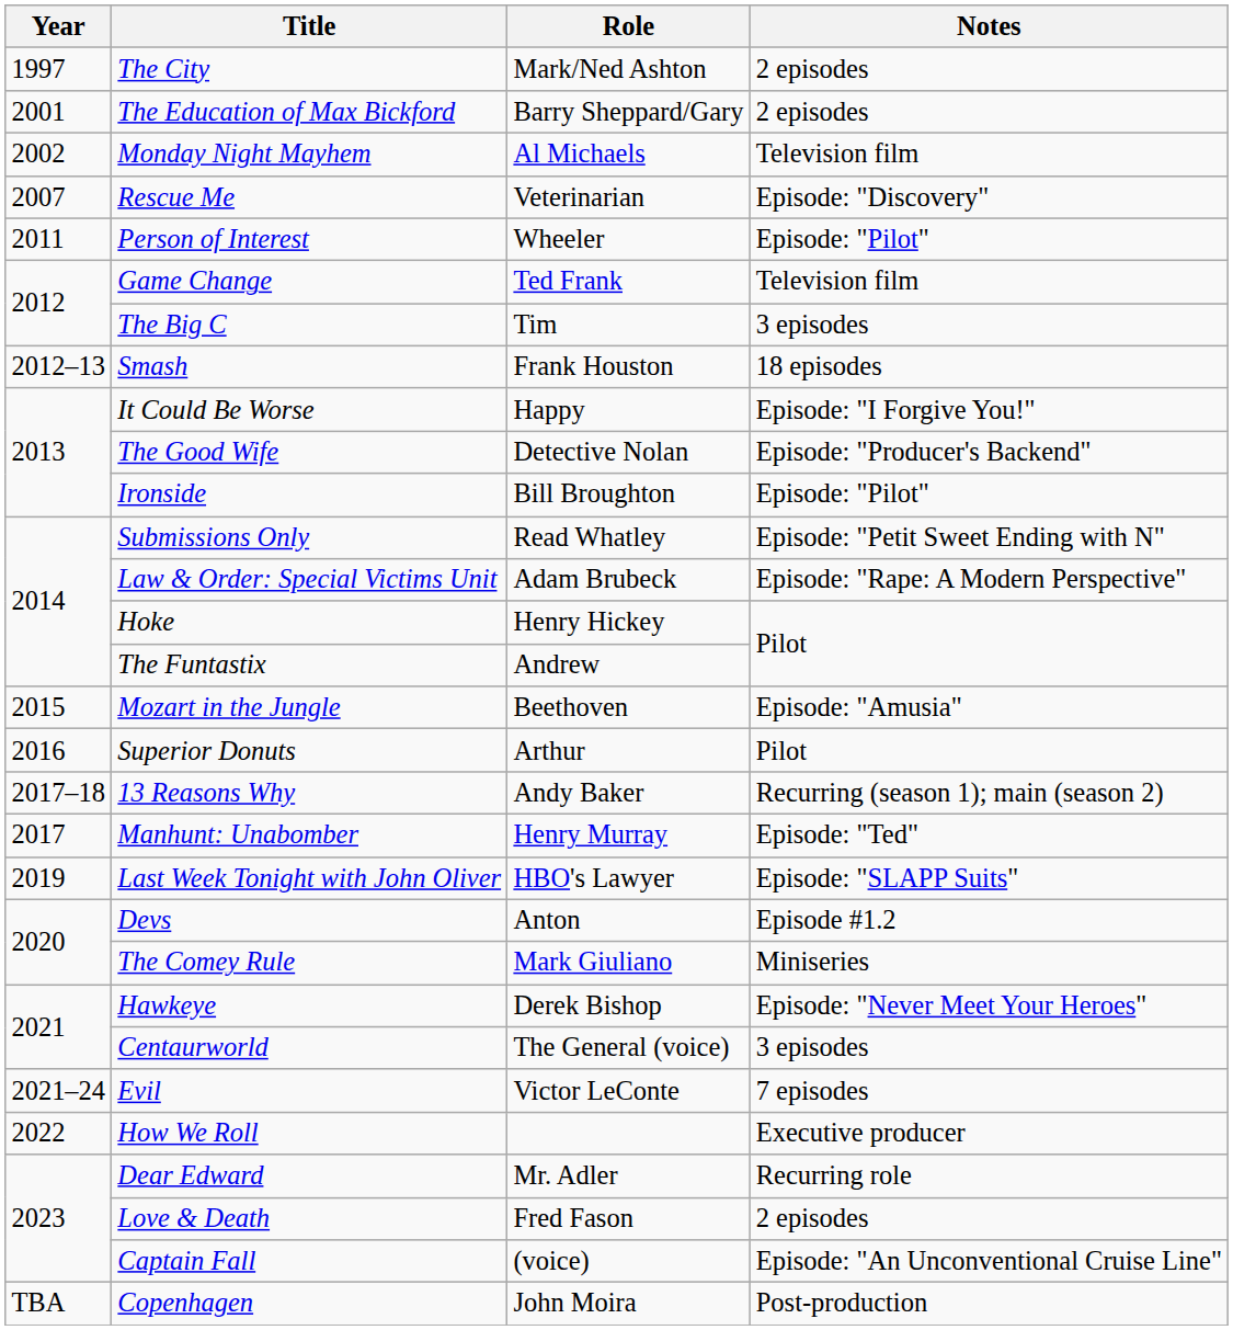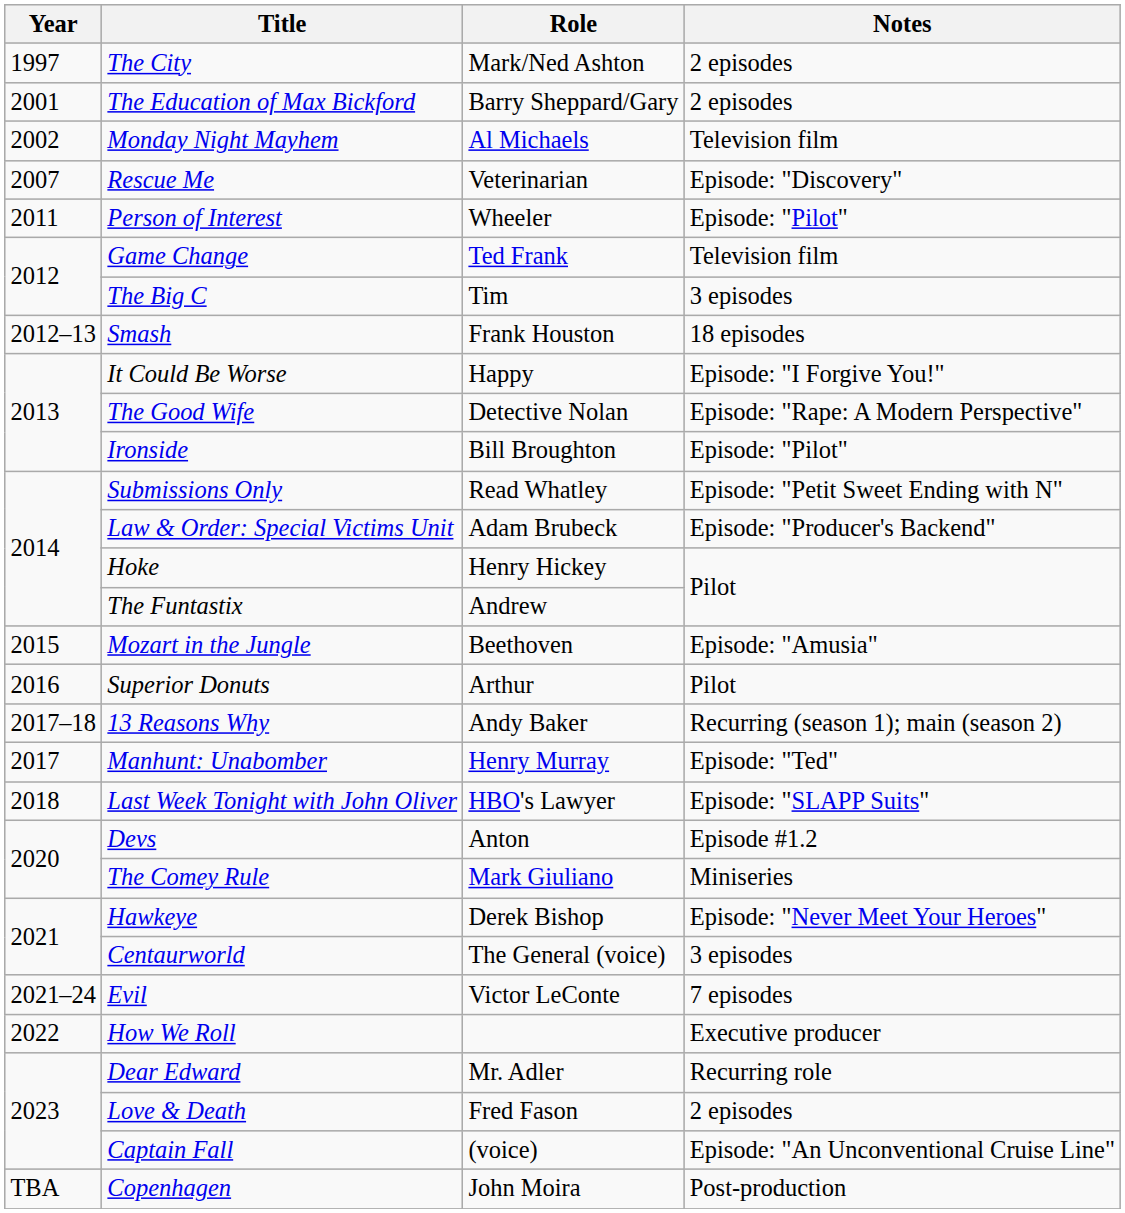The Good Wife | Notes: Episode: "Producer's Backend" -> Episode: "Rape: A Modern Perspective"
Law & Order: Special Victims Unit | Notes: Episode: "Rape: A Modern Perspective" -> Episode: "Producer's Backend"
Last Week Tonight with John Oliver | Year: 2019 -> 2018
